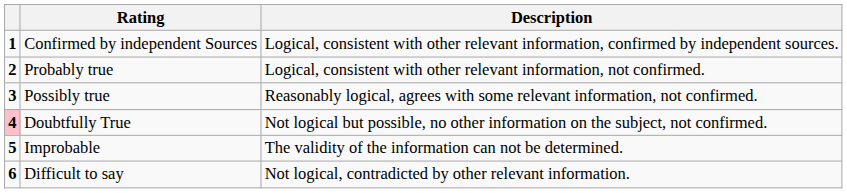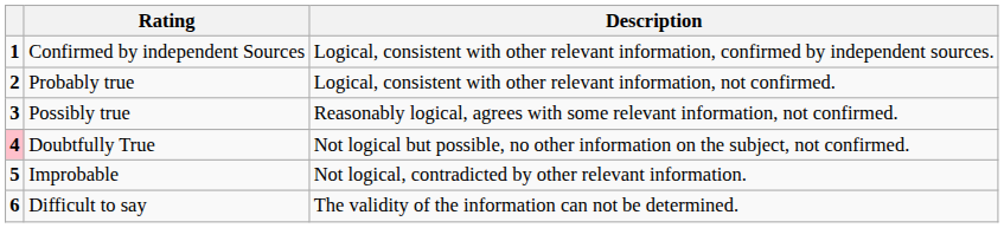Improbable | Description: The validity of the information can not be determined. -> Not logical, contradicted by other relevant information.
Difficult to say | Description: Not logical, contradicted by other relevant information. -> The validity of the information can not be determined.
